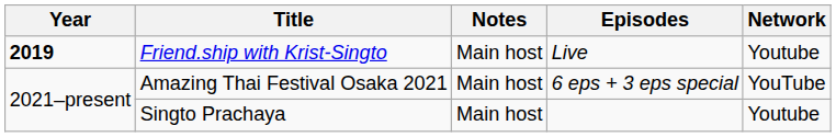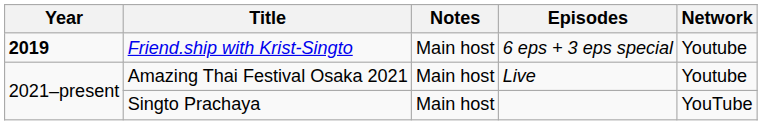Friend.ship with Krist-Singto | Episodes: Live -> 6 eps + 3 eps special
Amazing Thai Festival Osaka 2021 | Episodes: 6 eps + 3 eps special -> Live
Amazing Thai Festival Osaka 2021 | Network: YouTube -> Youtube
Singto Prachaya | Network: Youtube -> YouTube
